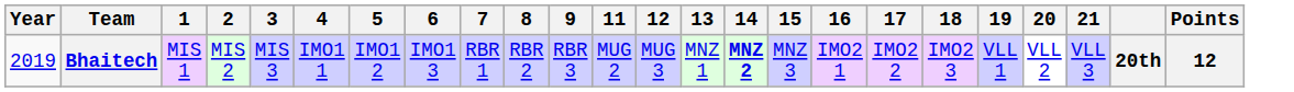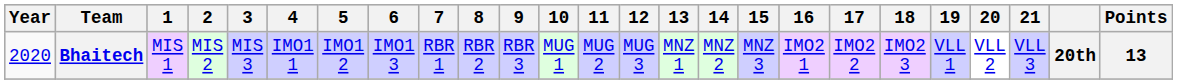+ column: 10 | MUG 1
Bhaitech | Year: 2019 -> 2020
Bhaitech | 14: bold -> normal
Bhaitech | Points: 12 -> 13
